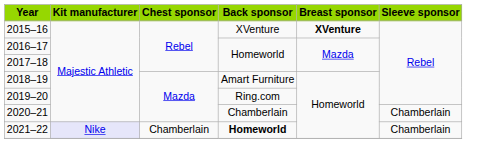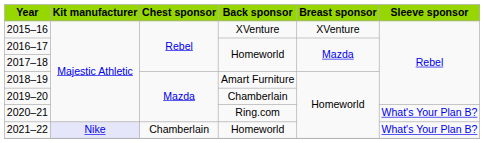2015–16 | Breast sponsor: bold -> normal
2019–20 | Back sponsor: Ring.com -> Chamberlain
2020–21 | Back sponsor: Chamberlain -> Ring.com
2020–21 | Sleeve sponsor: Chamberlain -> What's Your Plan B?
2021–22 | Back sponsor: bold -> normal
2021–22 | Sleeve sponsor: Chamberlain -> What's Your Plan B?
